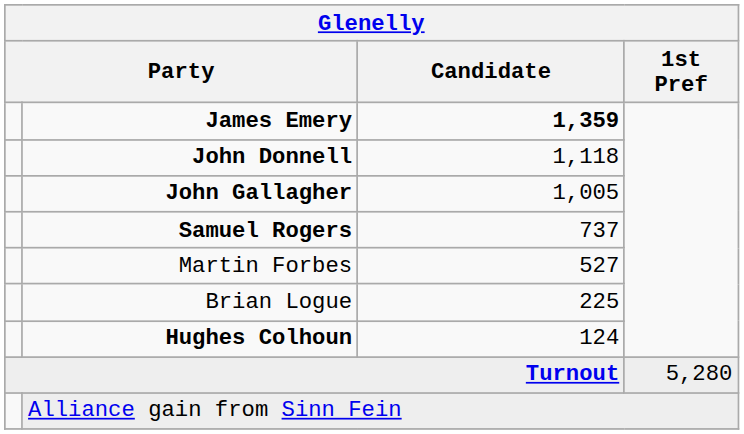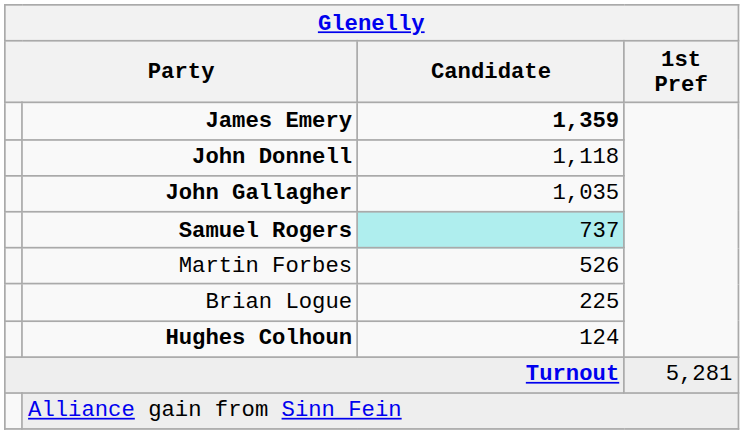John Gallagher | Candidate: 1,005 -> 1,035
Samuel Rogers | Candidate: no background -> paleturquoise background
Martin Forbes | Candidate: 527 -> 526
Turnout | 1st Pref: 5,280 -> 5,281
